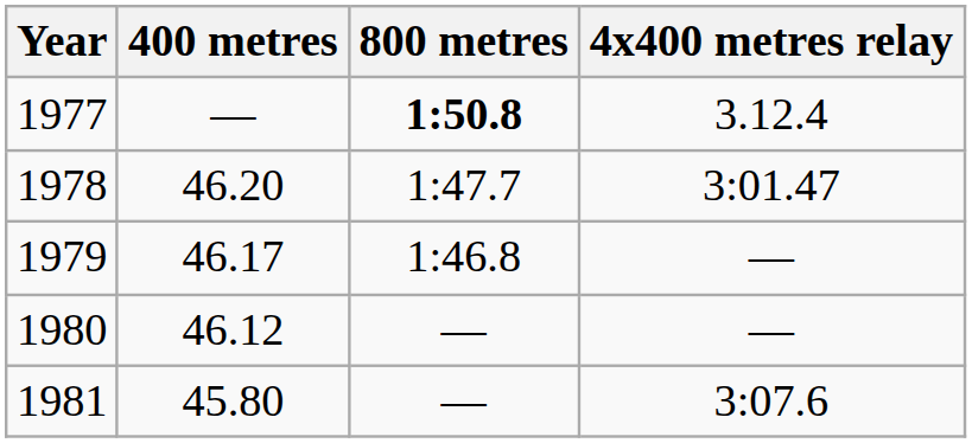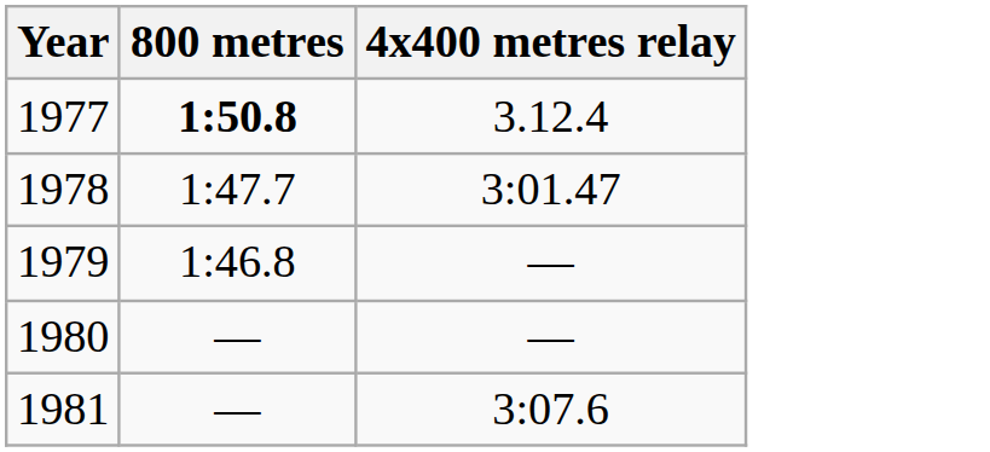- column: 400 metres | — | 46.20 | 46.17 | 46.12 | 45.80
